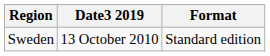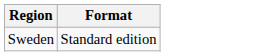- column: Date3 2019 | 13 October 2010
